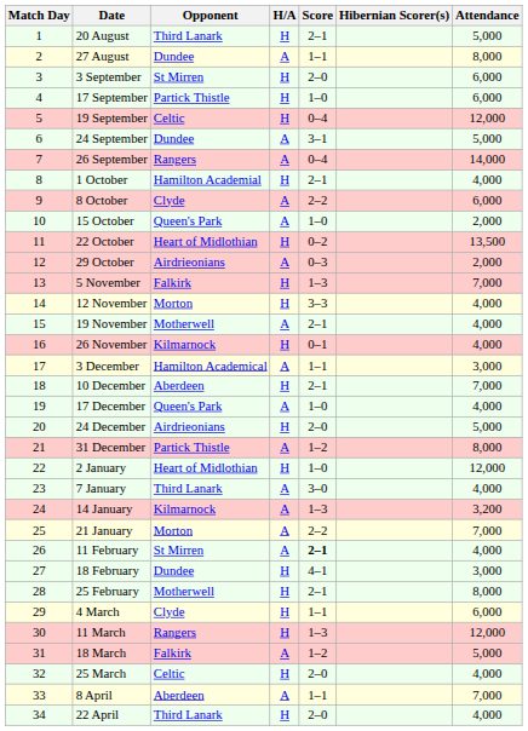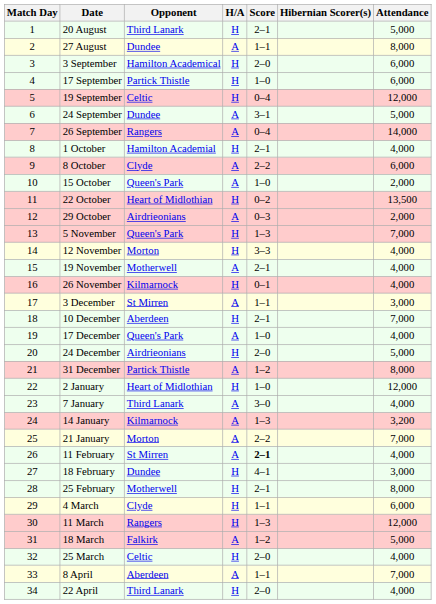3 September | Opponent: St Mirren -> Hamilton Academical
5 November | Opponent: Falkirk -> Queen's Park
3 December | Opponent: Hamilton Academical -> St Mirren
